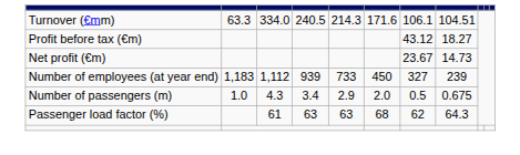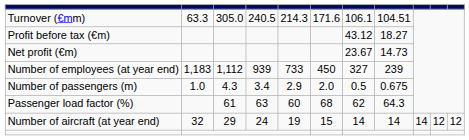Turnover (€mm) | column 3: 334.0 -> 305.0
Passenger load factor (%) | column 5: 63 -> 60
+ row: Number of aircraft (at year end) | 32 | 29 | 24 | 19 | 15 | 14 | 14 | 14 | 12 | 12
